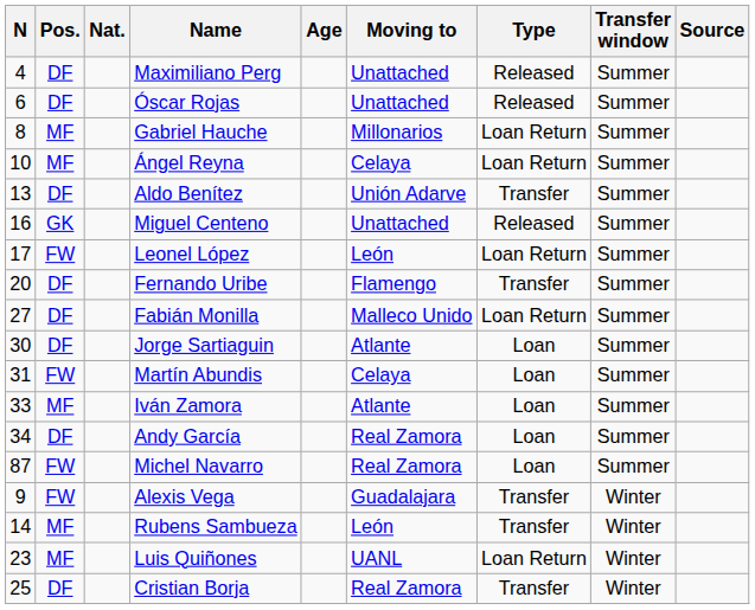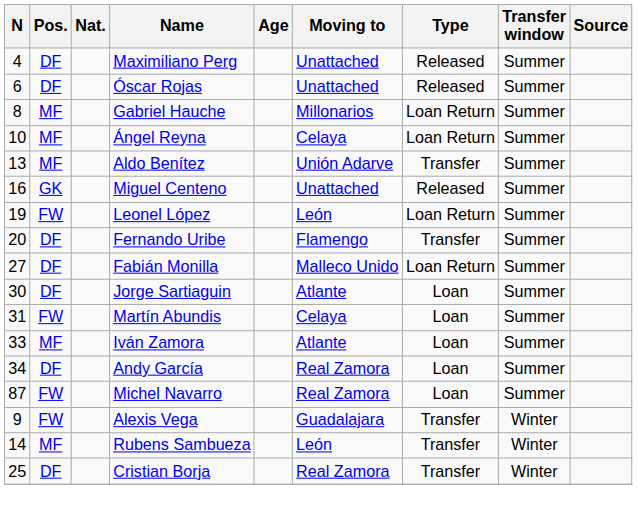Aldo Benítez | Pos.: DF -> MF
Leonel López | N: 17 -> 19
- row: 23 | MF | Luis Quiñones | UANL | Loan Return | Winter
